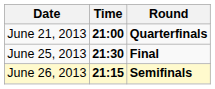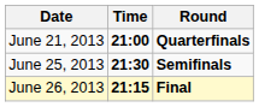June 25, 2013 | Round: Final -> Semifinals
June 26, 2013 | Round: Semifinals -> Final
